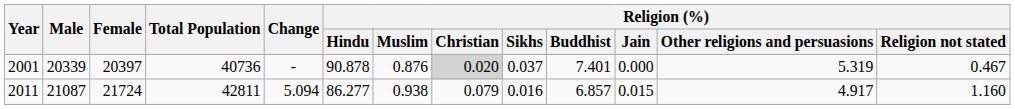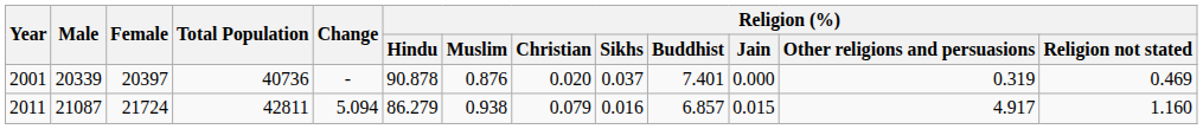2001 | Religion (%) / Christian: lightgrey background -> no background
2001 | Religion (%) / Other religions and persuasions: 5.319 -> 0.319
2001 | Religion (%) / Religion not stated: 0.467 -> 0.469
2011 | Religion (%) / Hindu: 86.277 -> 86.279
